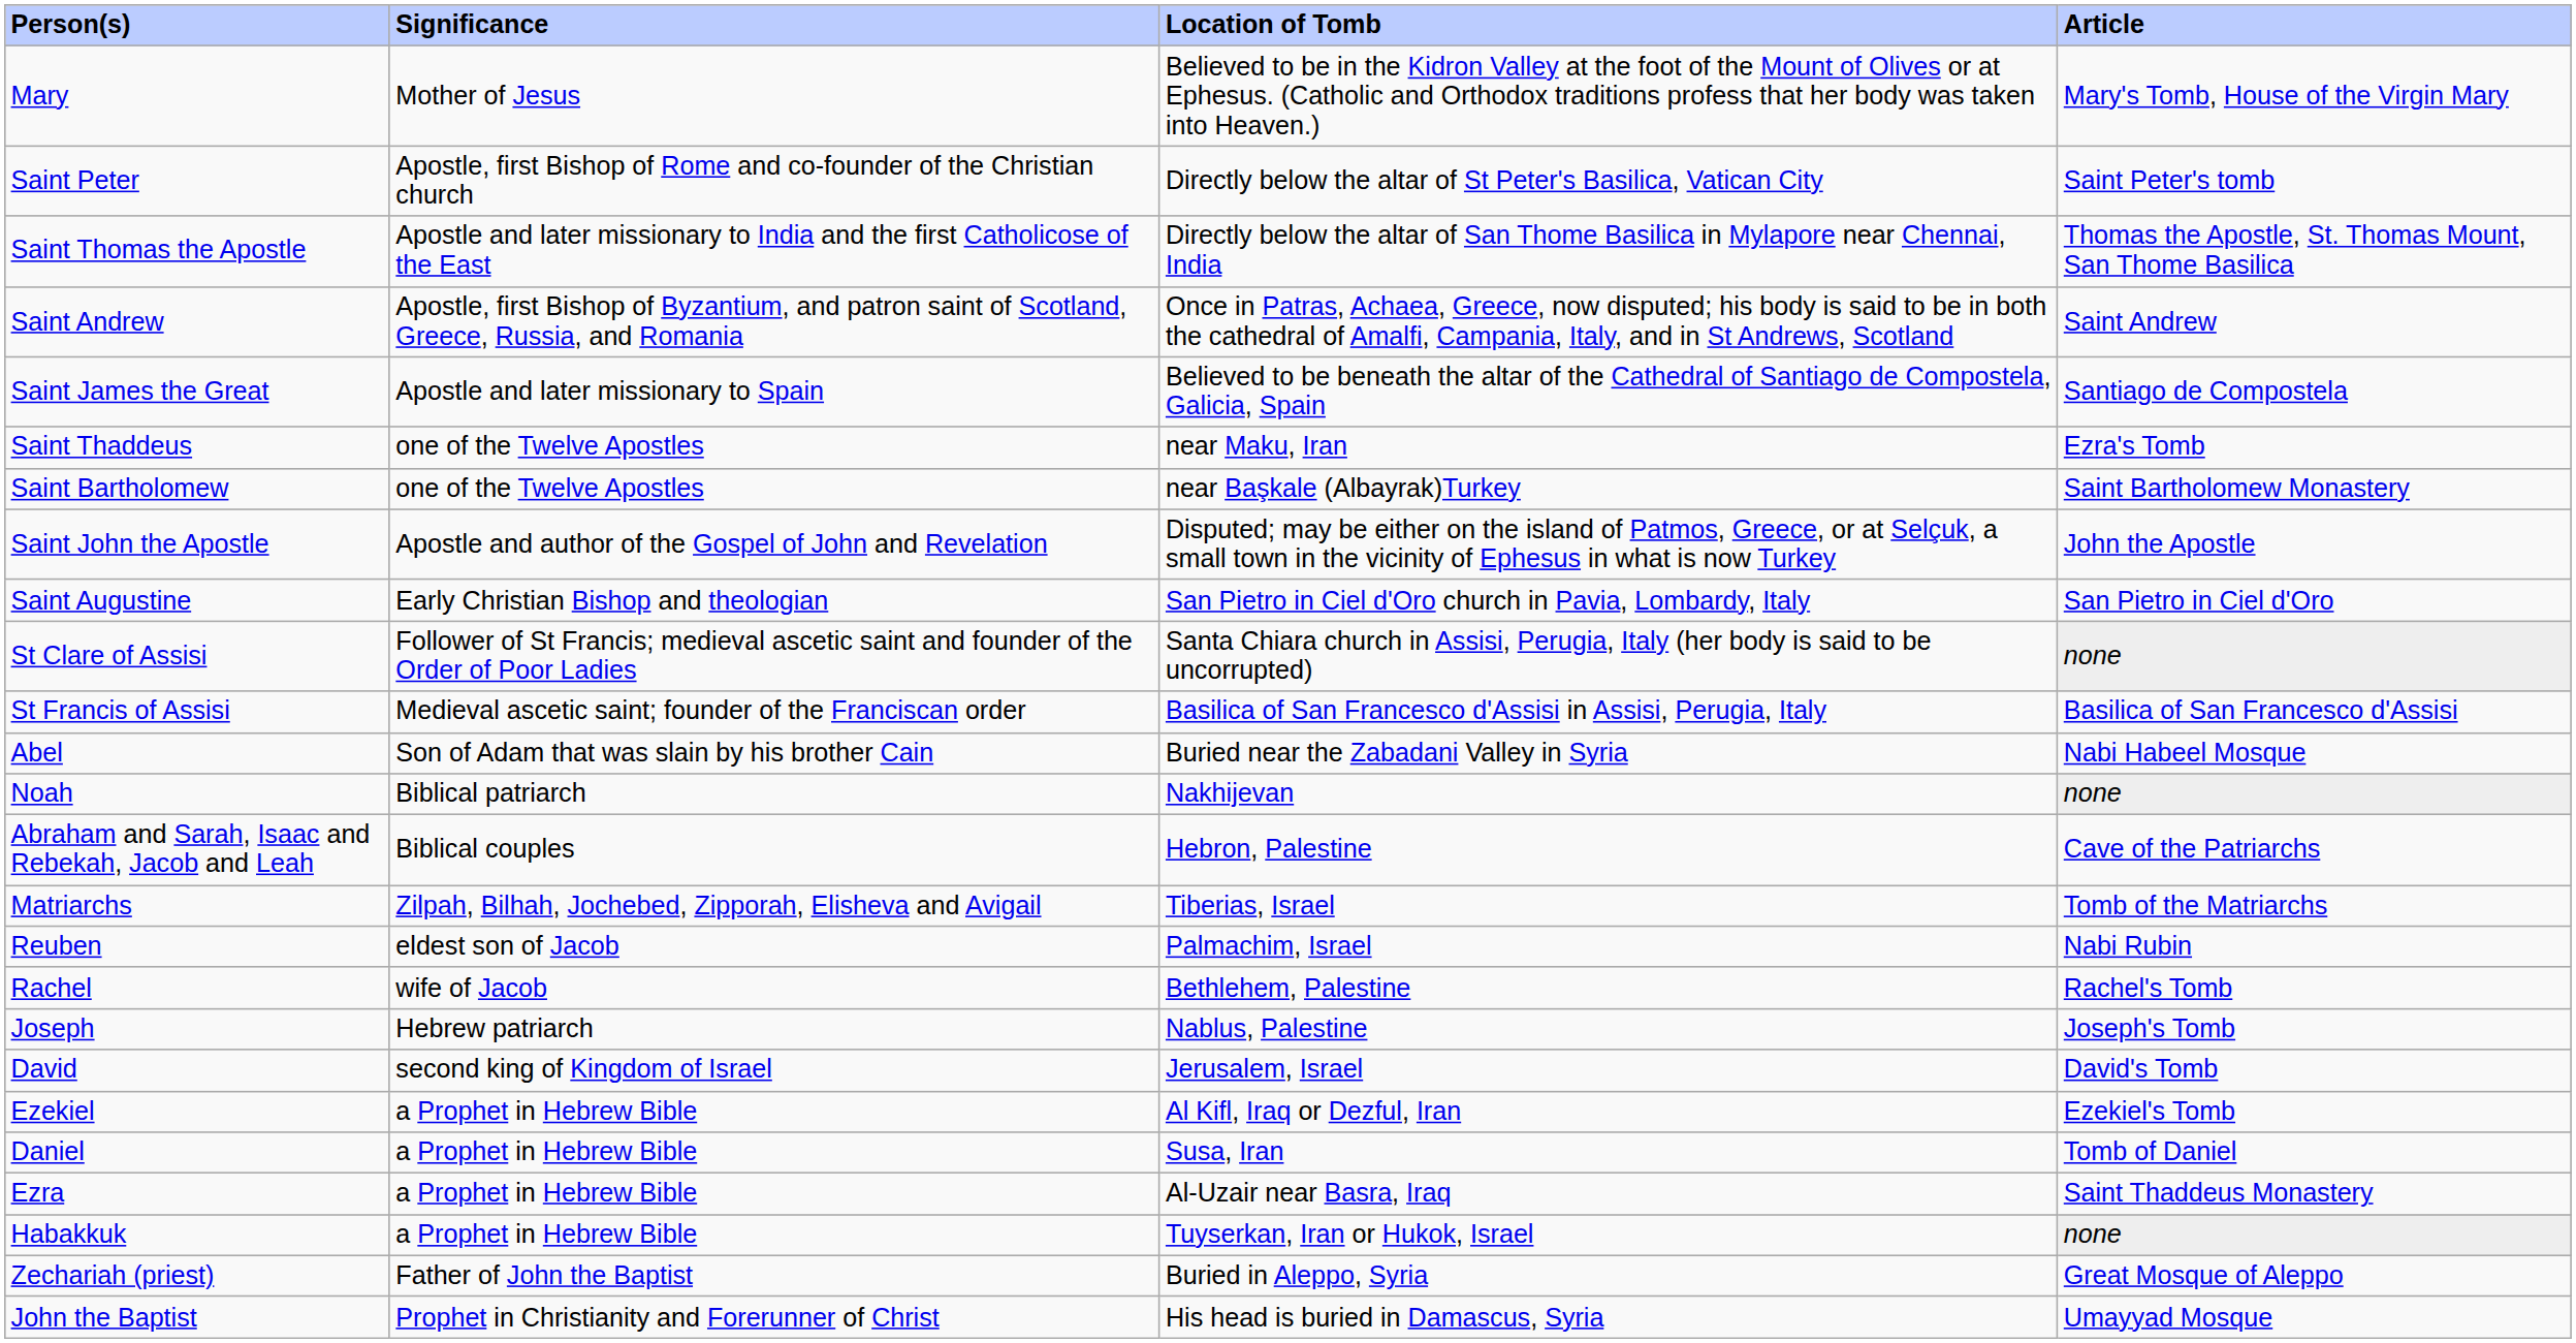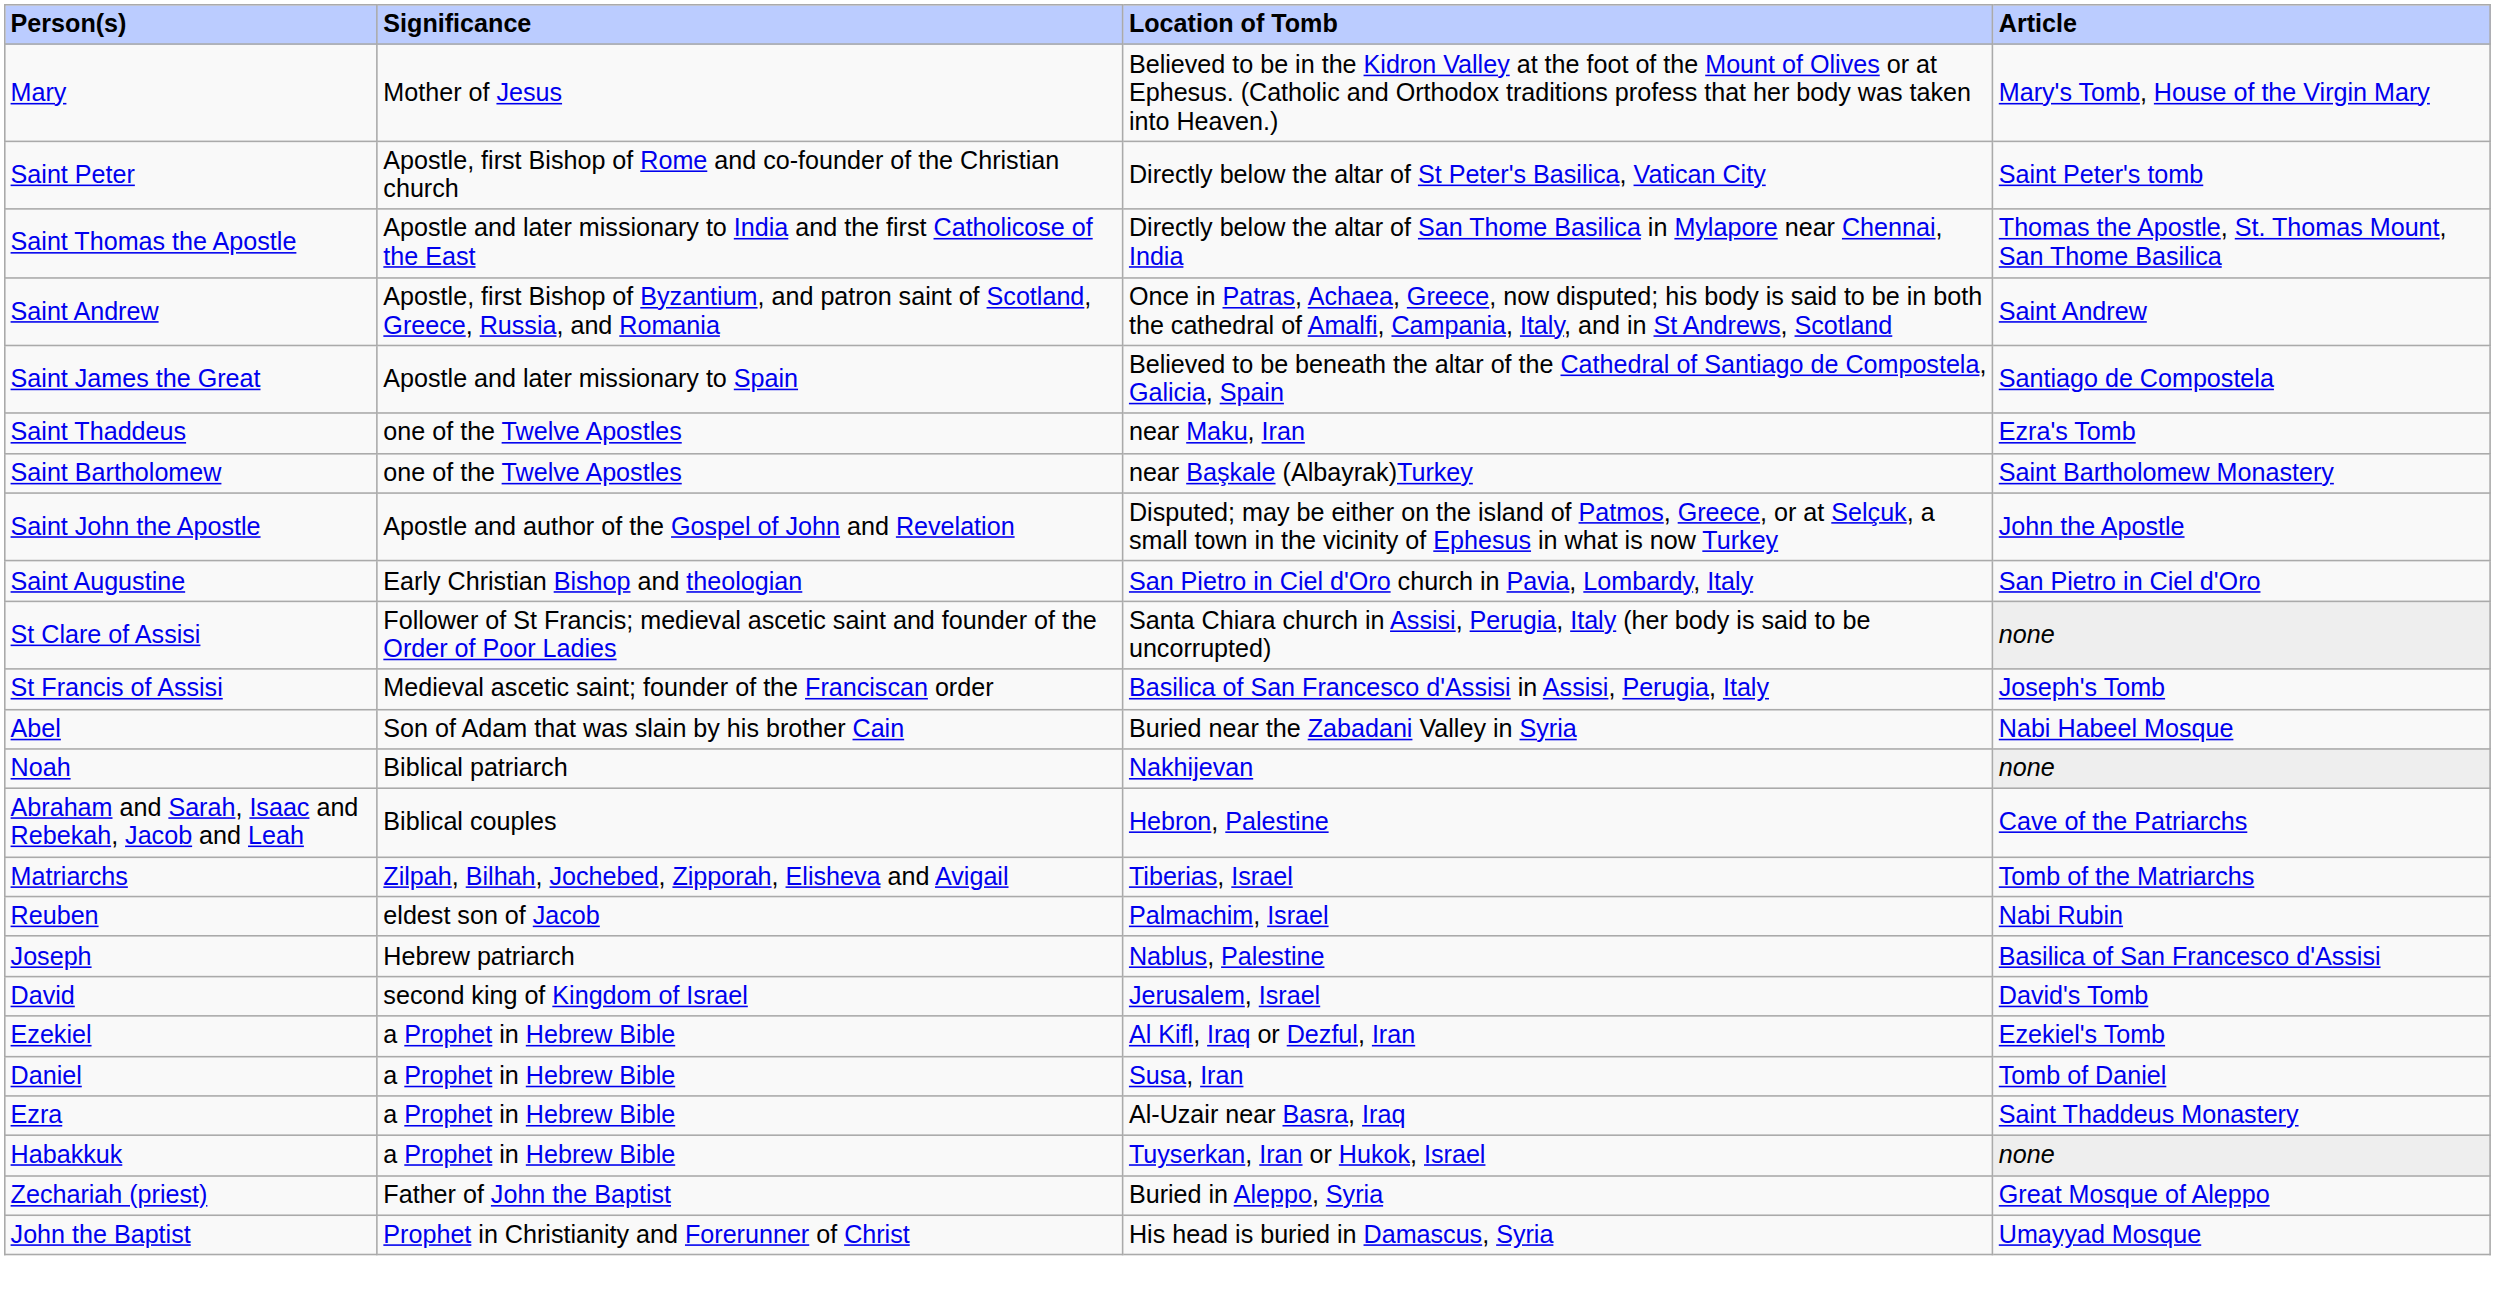St Francis of Assisi | Article: Basilica of San Francesco d'Assisi -> Joseph's Tomb
- row: Rachel | wife of Jacob | Bethlehem, Palestine | Rachel's Tomb
Joseph | Article: Joseph's Tomb -> Basilica of San Francesco d'Assisi
